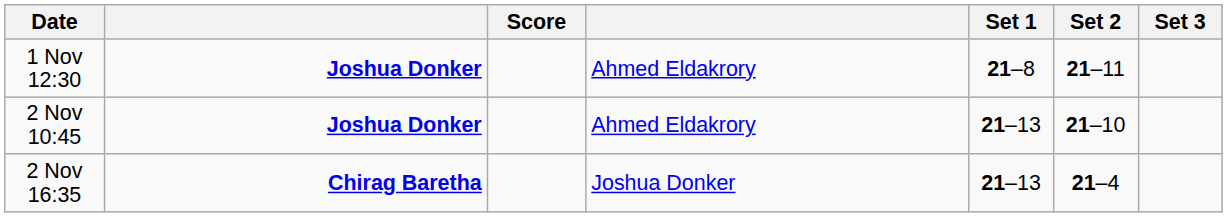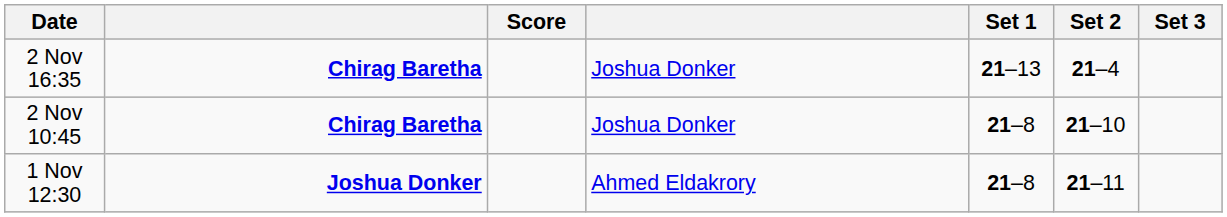rows swapped: 1 Nov 12:30 <-> 2 Nov 16:35
2 Nov 10:45 | column 2: Joshua Donker -> Chirag Baretha
2 Nov 10:45 | column 4: Ahmed Eldakrory -> Joshua Donker
2 Nov 10:45 | Set 1: 21–13 -> 21–8
